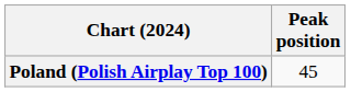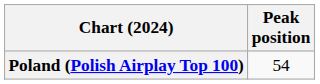Poland (Polish Airplay Top 100) | Peak position: 45 -> 54
